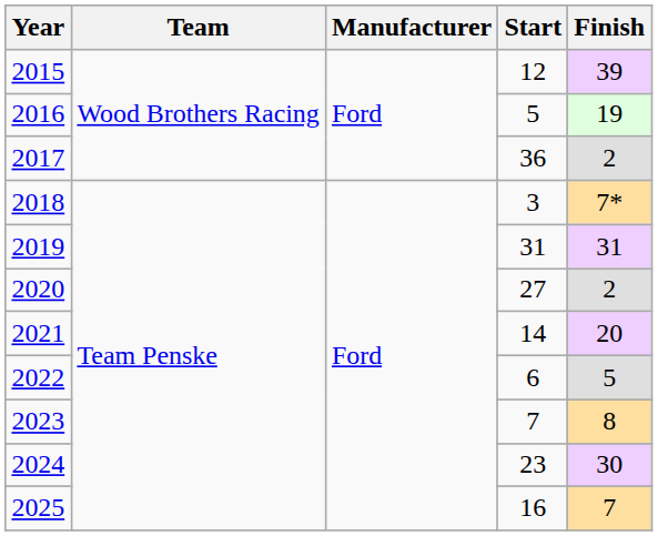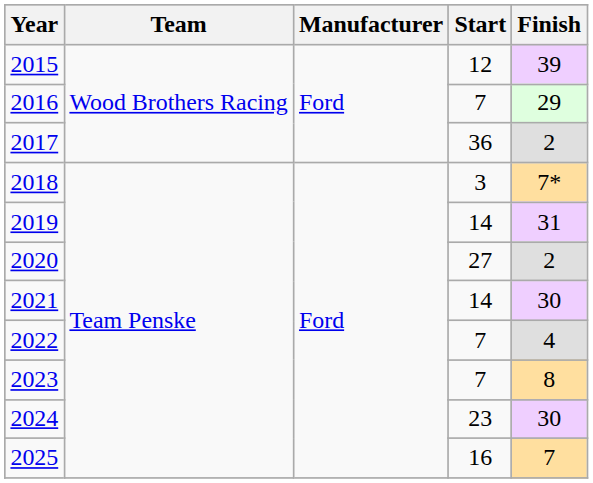2016 | Start: 5 -> 7
2016 | Finish: 19 -> 29
2019 | Start: 31 -> 14
2021 | Finish: 20 -> 30
2022 | Start: 6 -> 7
2022 | Finish: 5 -> 4
